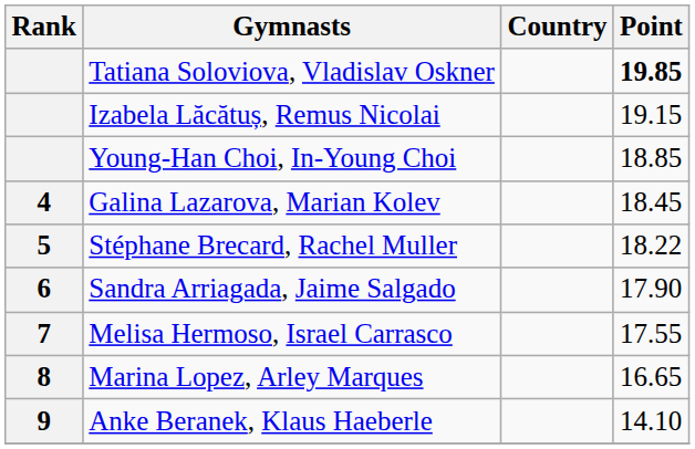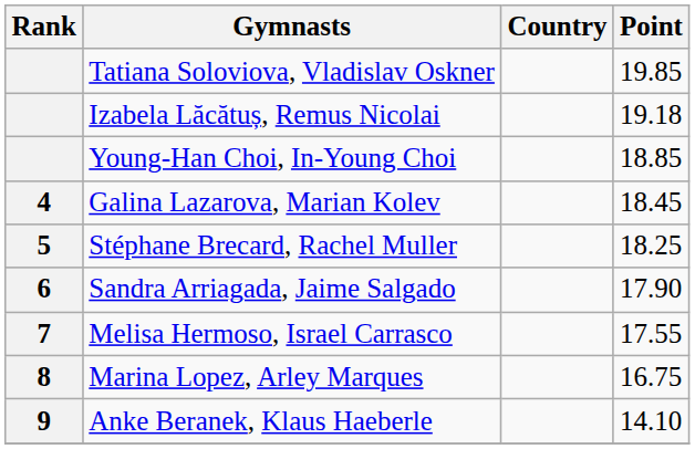Tatiana Soloviova, Vladislav Oskner | Point: bold -> normal
Izabela Lăcătuș, Remus Nicolai | Point: 19.15 -> 19.18
Stéphane Brecard, Rachel Muller | Point: 18.22 -> 18.25
Marina Lopez, Arley Marques | Point: 16.65 -> 16.75
